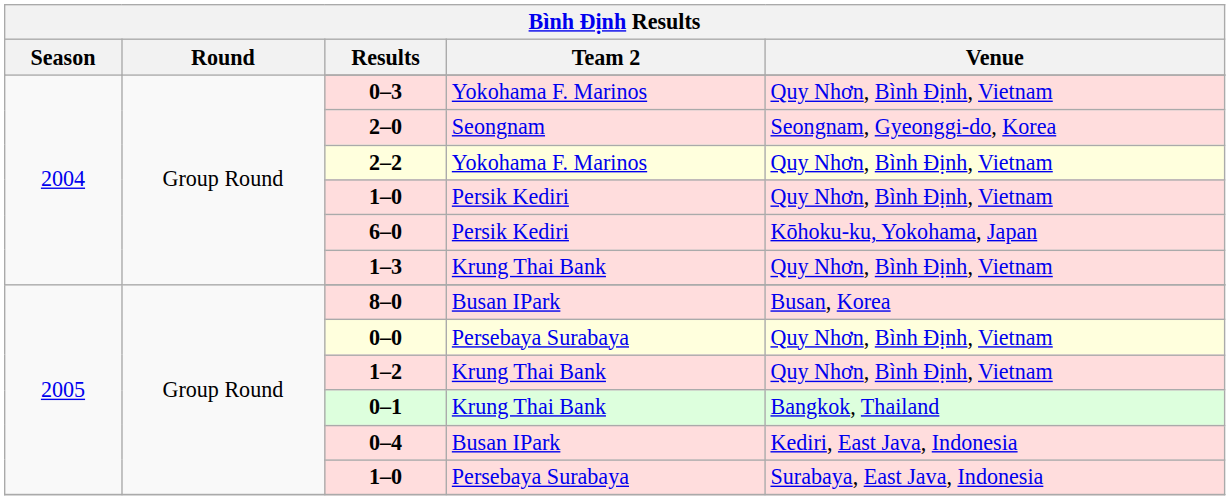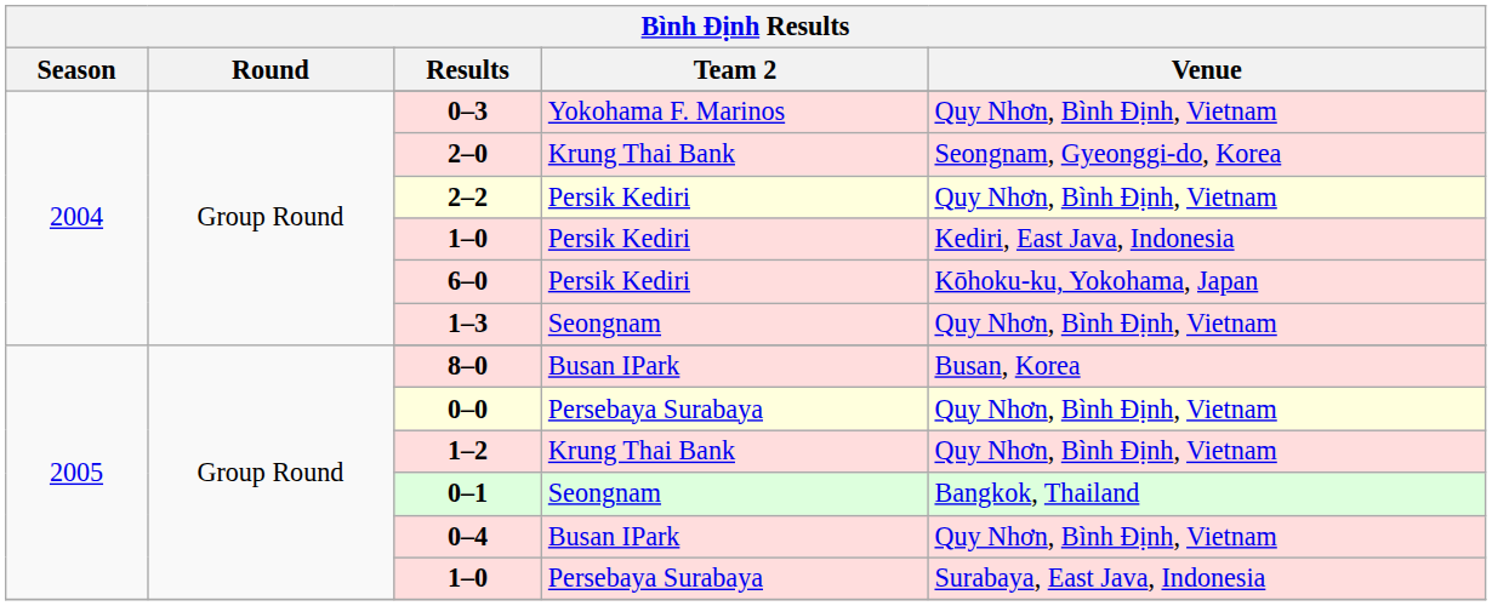2–0 | Team 2: Seongnam -> Krung Thai Bank
2–2 | Team 2: Yokohama F. Marinos -> Persik Kediri
2004 / 1–0 | Venue: Quy Nhơn, Bình Định, Vietnam -> Kediri, East Java, Indonesia
1–3 | Team 2: Krung Thai Bank -> Seongnam
0–1 | Team 2: Krung Thai Bank -> Seongnam
0–4 | Venue: Kediri, East Java, Indonesia -> Quy Nhơn, Bình Định, Vietnam
